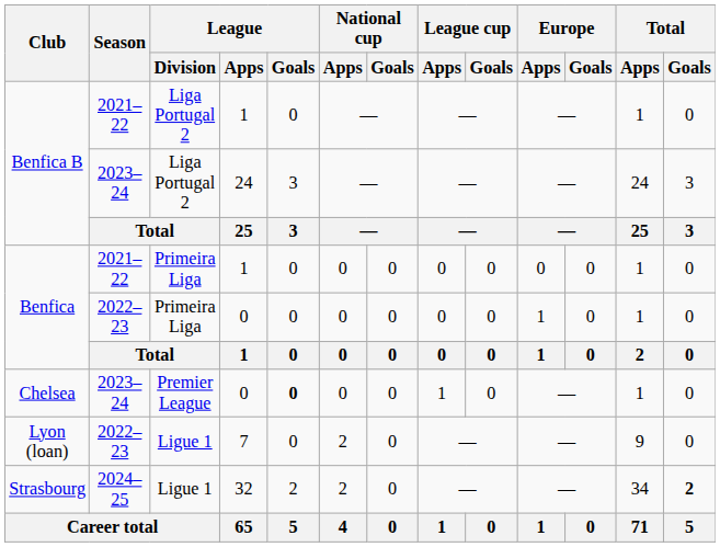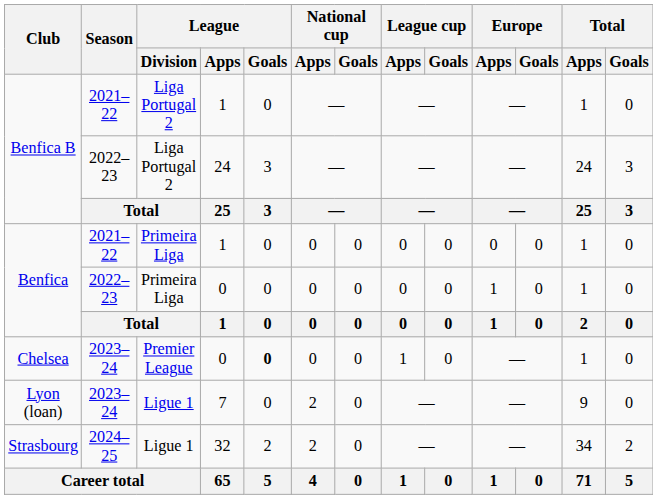Benfica B / 24 | Season: 2023–24 -> 2022–23
Lyon (loan) | Season: 2022–23 -> 2023–24
Strasbourg | Total / Goals: bold -> normal
